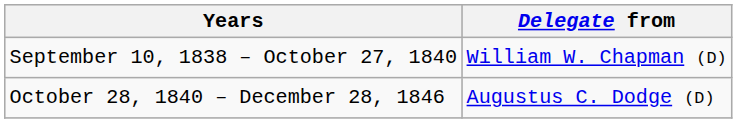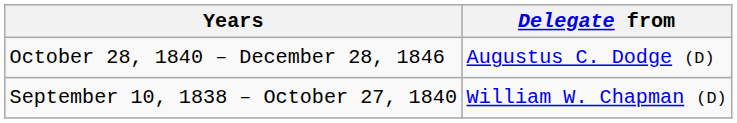rows swapped: September 10, 1838 – October 27, 1840 <-> October 28, 1840 – December 28, 1846
